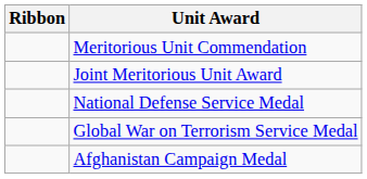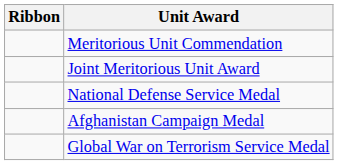rows swapped: Afghanistan Campaign Medal <-> Global War on Terrorism Service Medal
